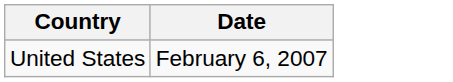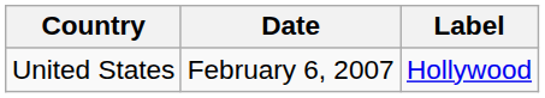+ column: Label | Hollywood
